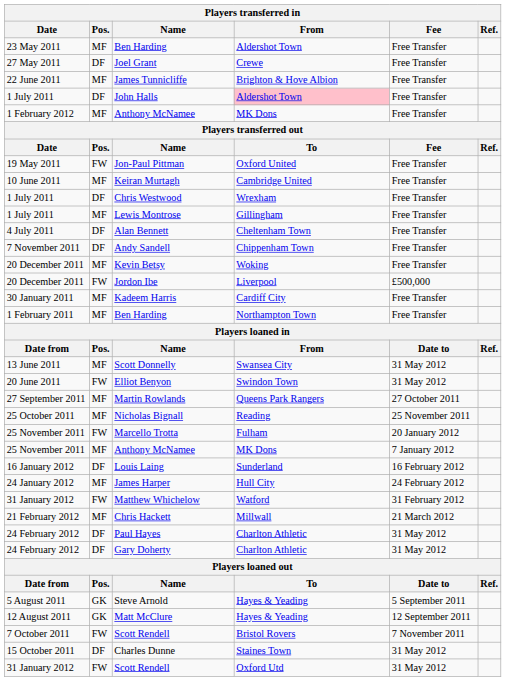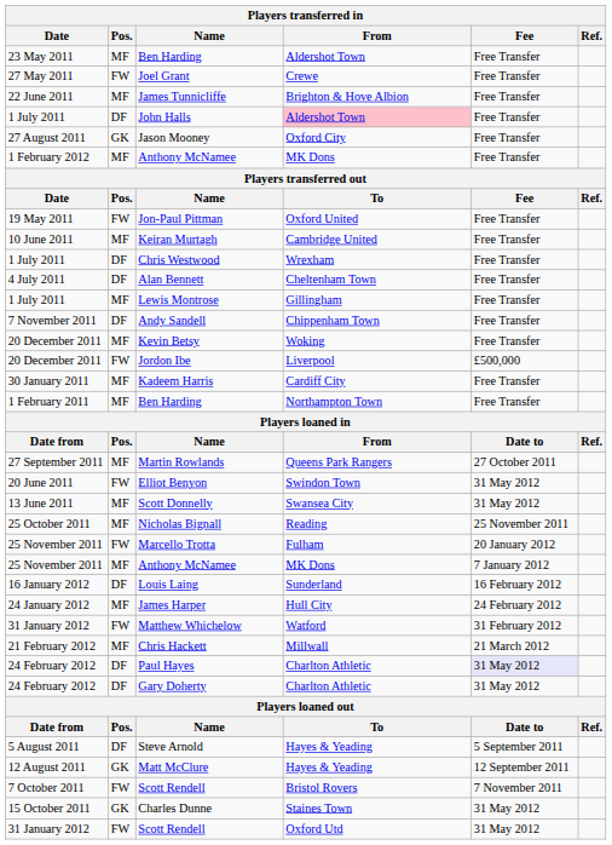Joel Grant | Pos.: DF -> FW
+ row: 27 August 2011 | GK | Jason Mooney | Oxford City | Free Transfer
rows swapped: Lewis Montrose <-> Alan Bennett
rows swapped: Scott Donnelly <-> Martin Rowlands
Paul Hayes | Fee: no background -> lavender background
Steve Arnold | Pos.: GK -> DF
Charles Dunne | Pos.: DF -> GK
